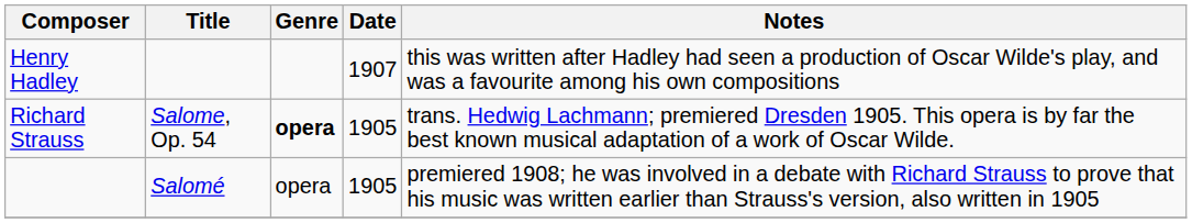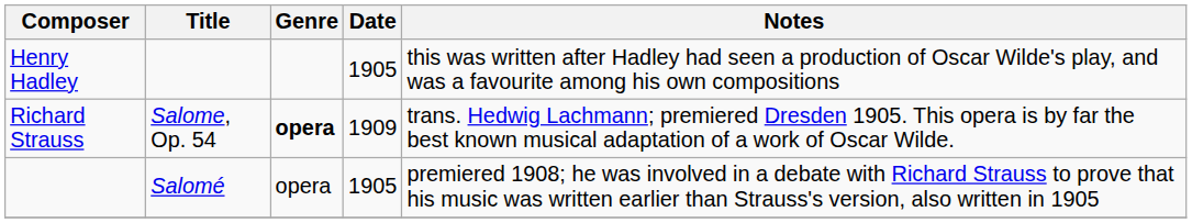Henry Hadley | Date: 1907 -> 1905
Richard Strauss | Date: 1905 -> 1909
